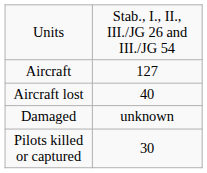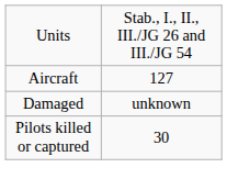- row: Aircraft lost | 40
